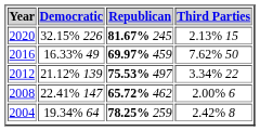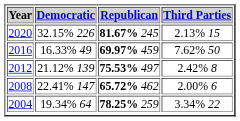2012 | Third Parties: 3.34% 22 -> 2.42% 8
2004 | Third Parties: 2.42% 8 -> 3.34% 22
